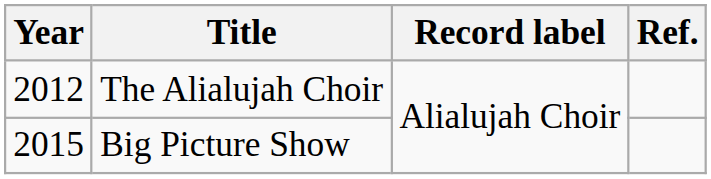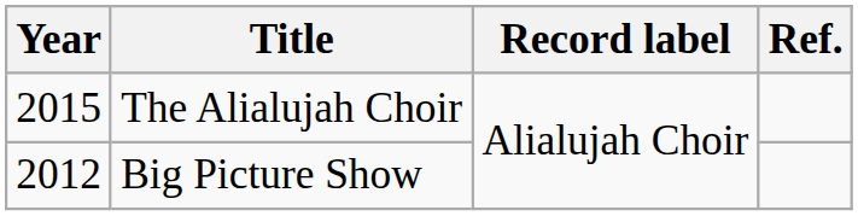The Alialujah Choir | Year: 2012 -> 2015
Big Picture Show | Year: 2015 -> 2012
